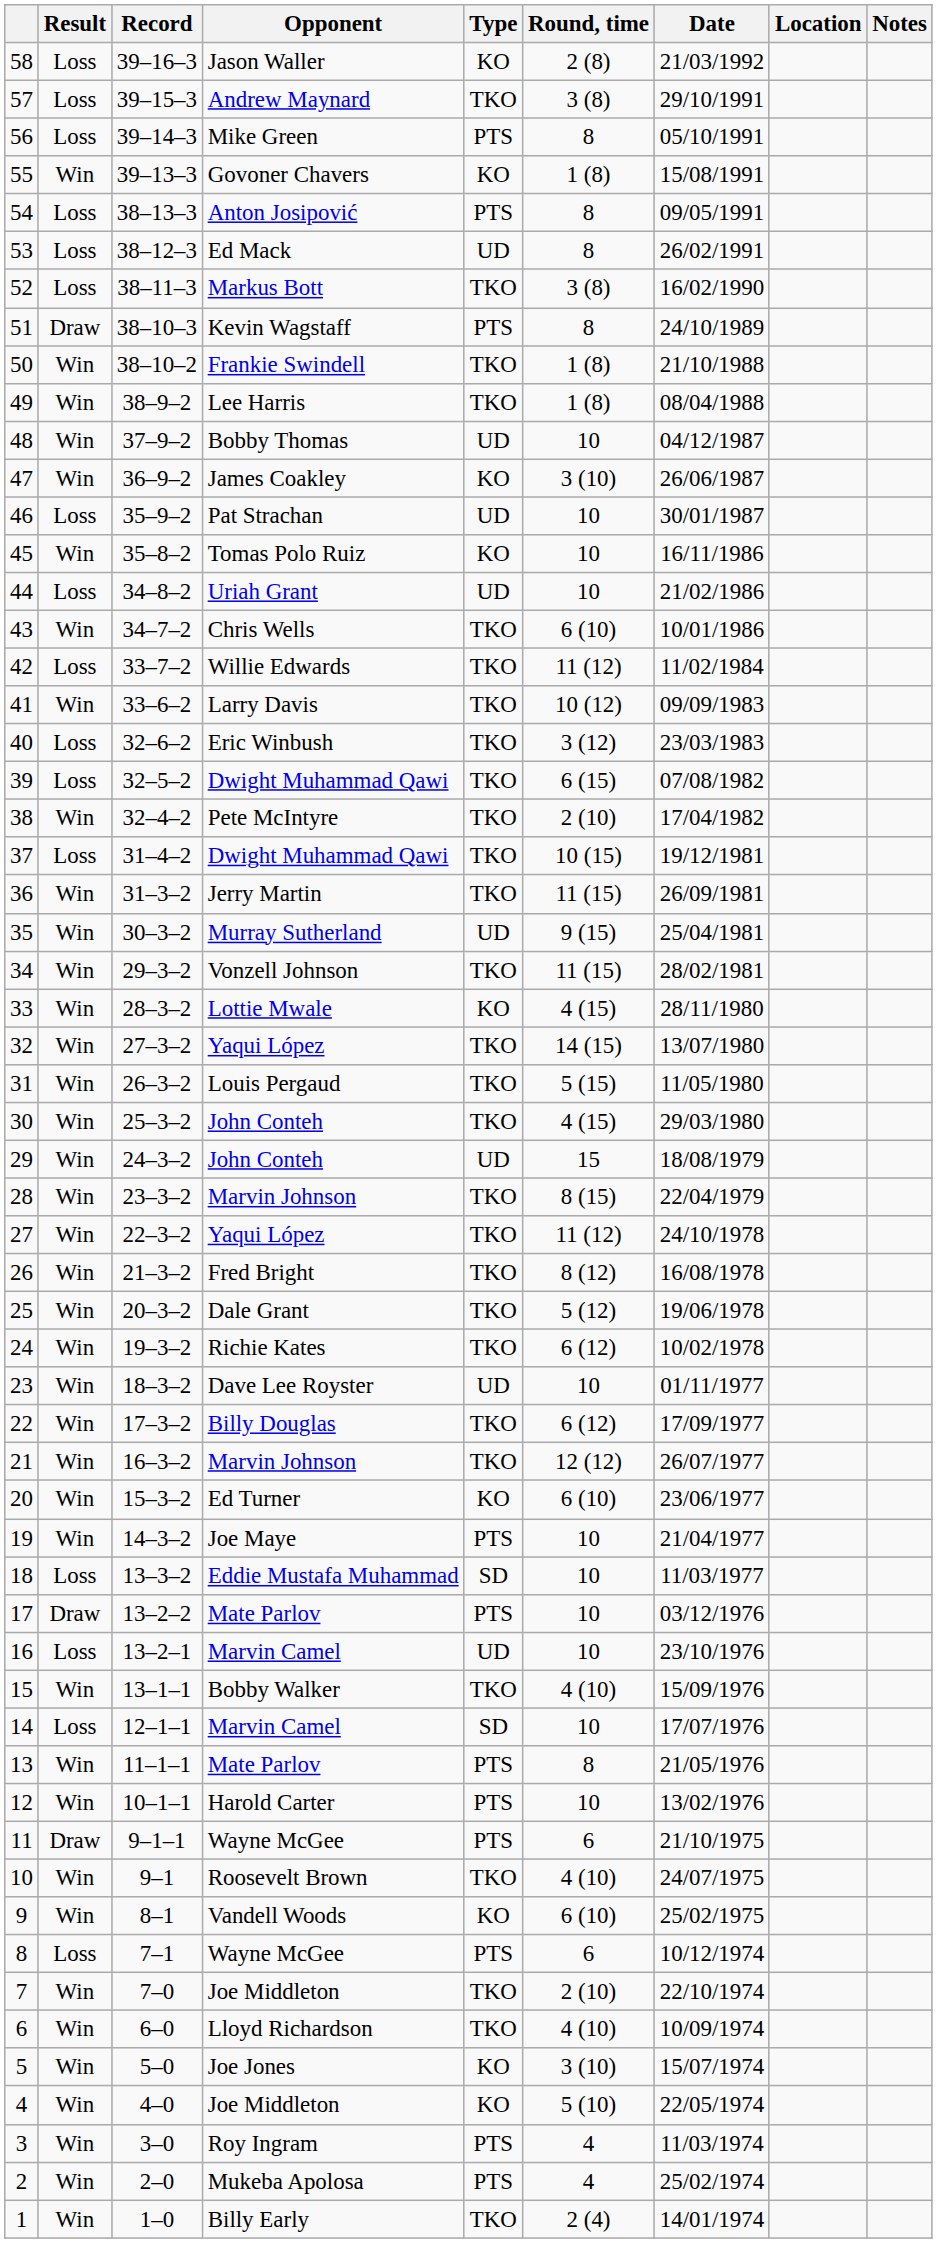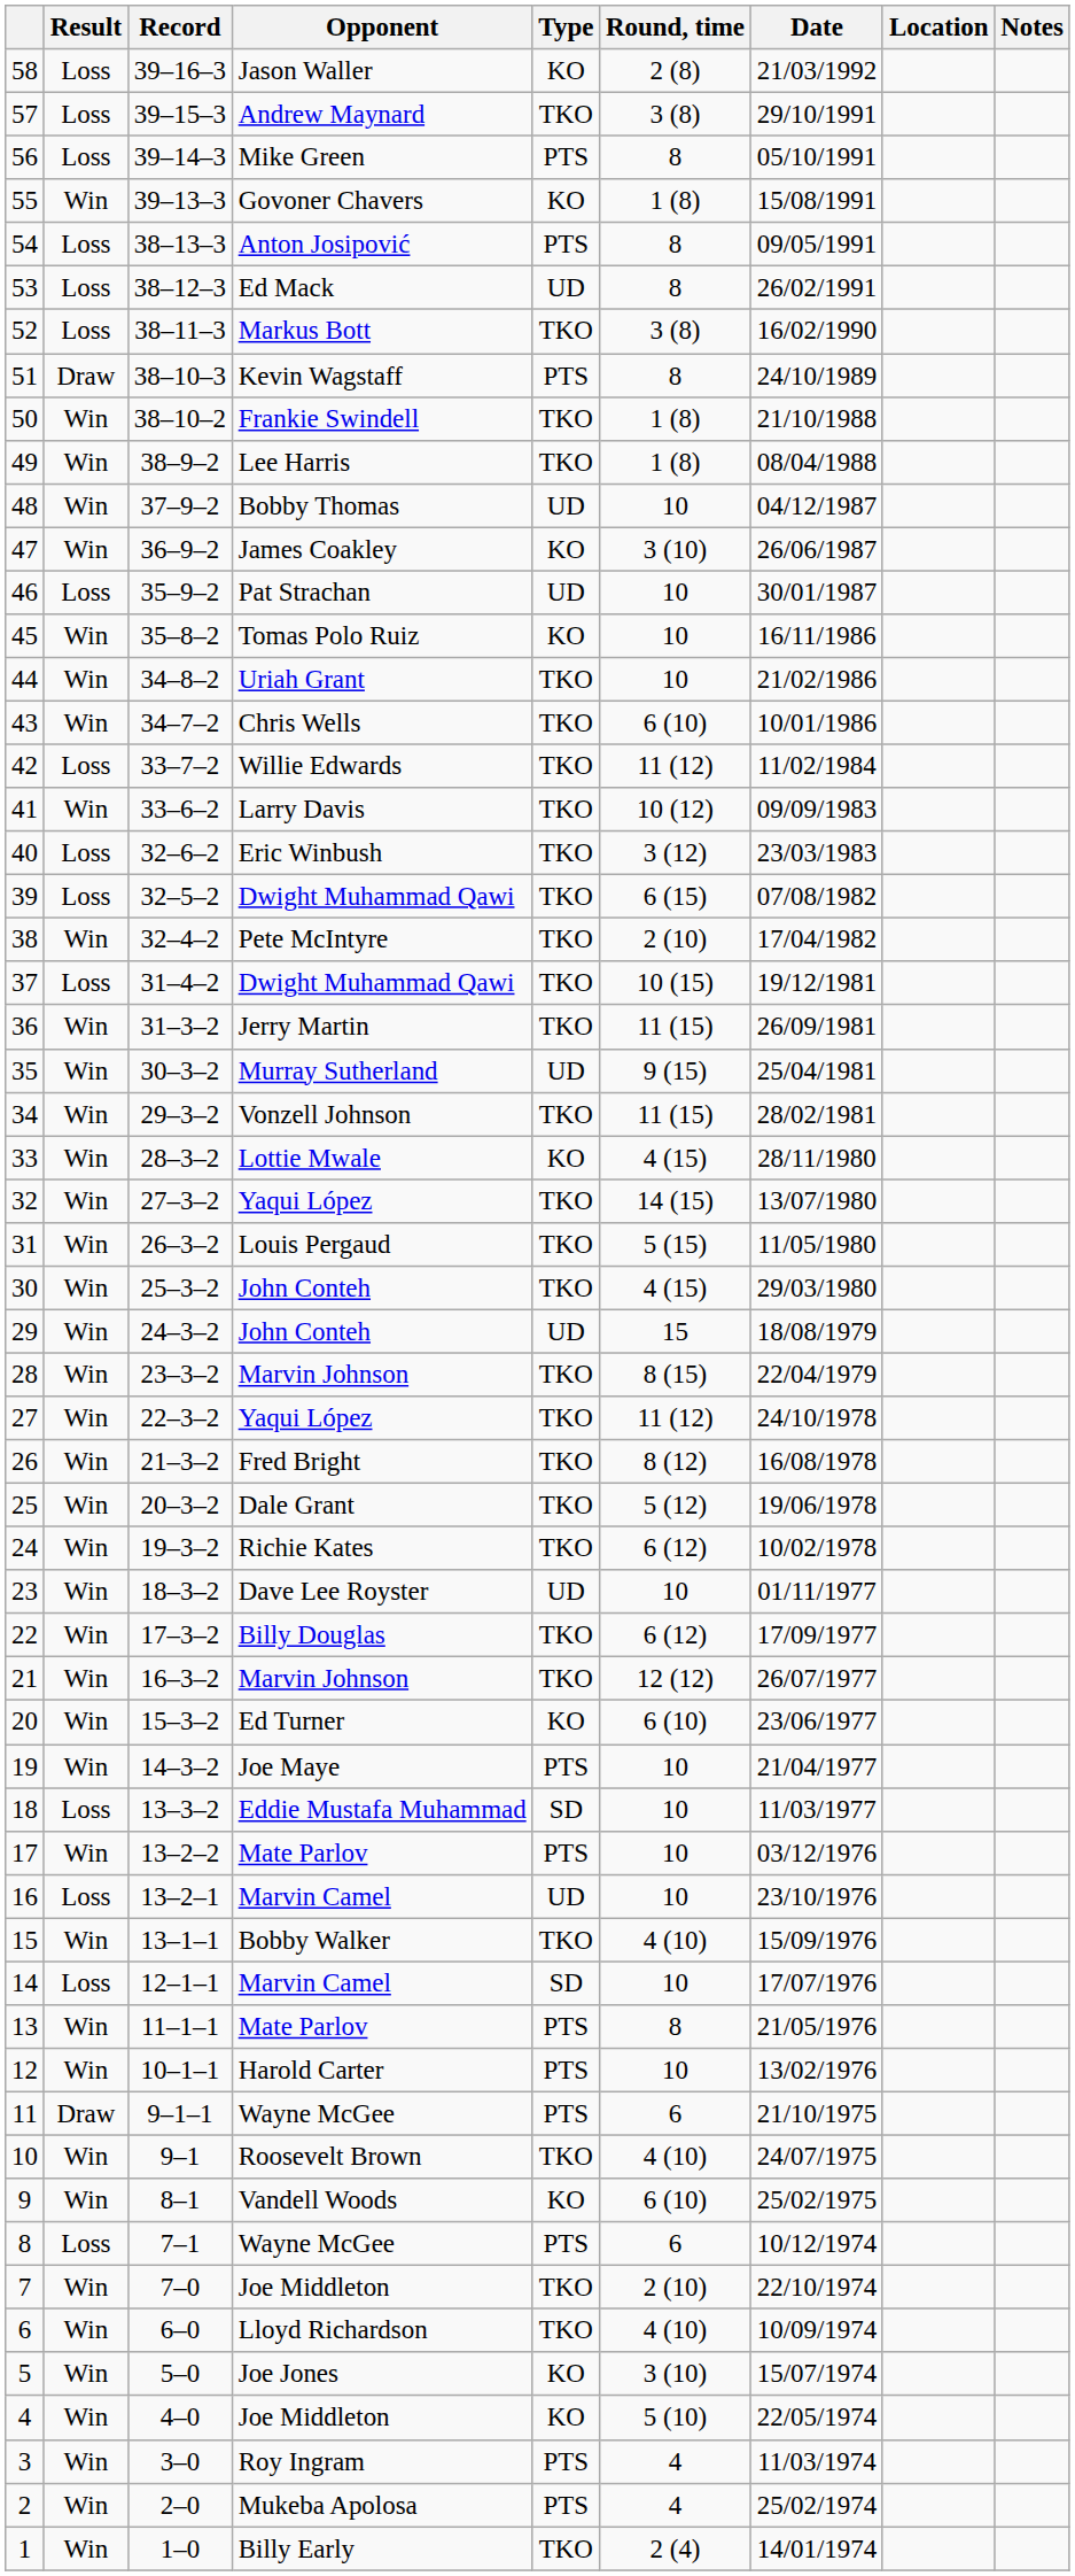44 | Result: Loss -> Win
44 | Type: UD -> TKO
17 | Result: Draw -> Win
